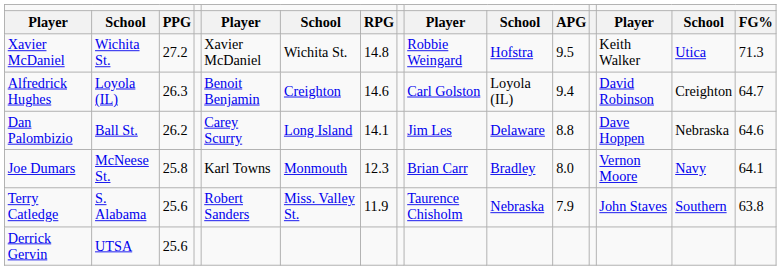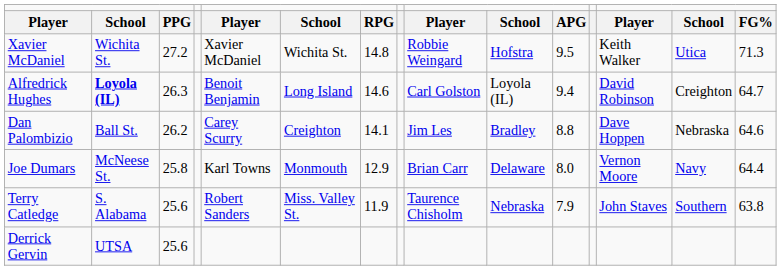Alfredrick Hughes | column 2: normal -> bold
Alfredrick Hughes | column 6: Creighton -> Long Island
Dan Palombizio | column 6: Long Island -> Creighton
Dan Palombizio | column 10: Delaware -> Bradley
Joe Dumars | column 7: 12.3 -> 12.9
Joe Dumars | column 10: Bradley -> Delaware
Joe Dumars | column 15: 64.1 -> 64.4
